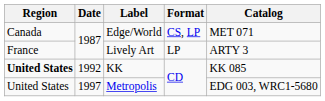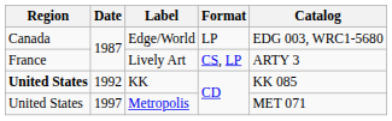Edge/World | Format: CS, LP -> LP
Edge/World | Catalog: MET 071 -> EDG 003, WRC1-5680
Lively Art | Format: LP -> CS, LP
Metropolis | Catalog: EDG 003, WRC1-5680 -> MET 071
